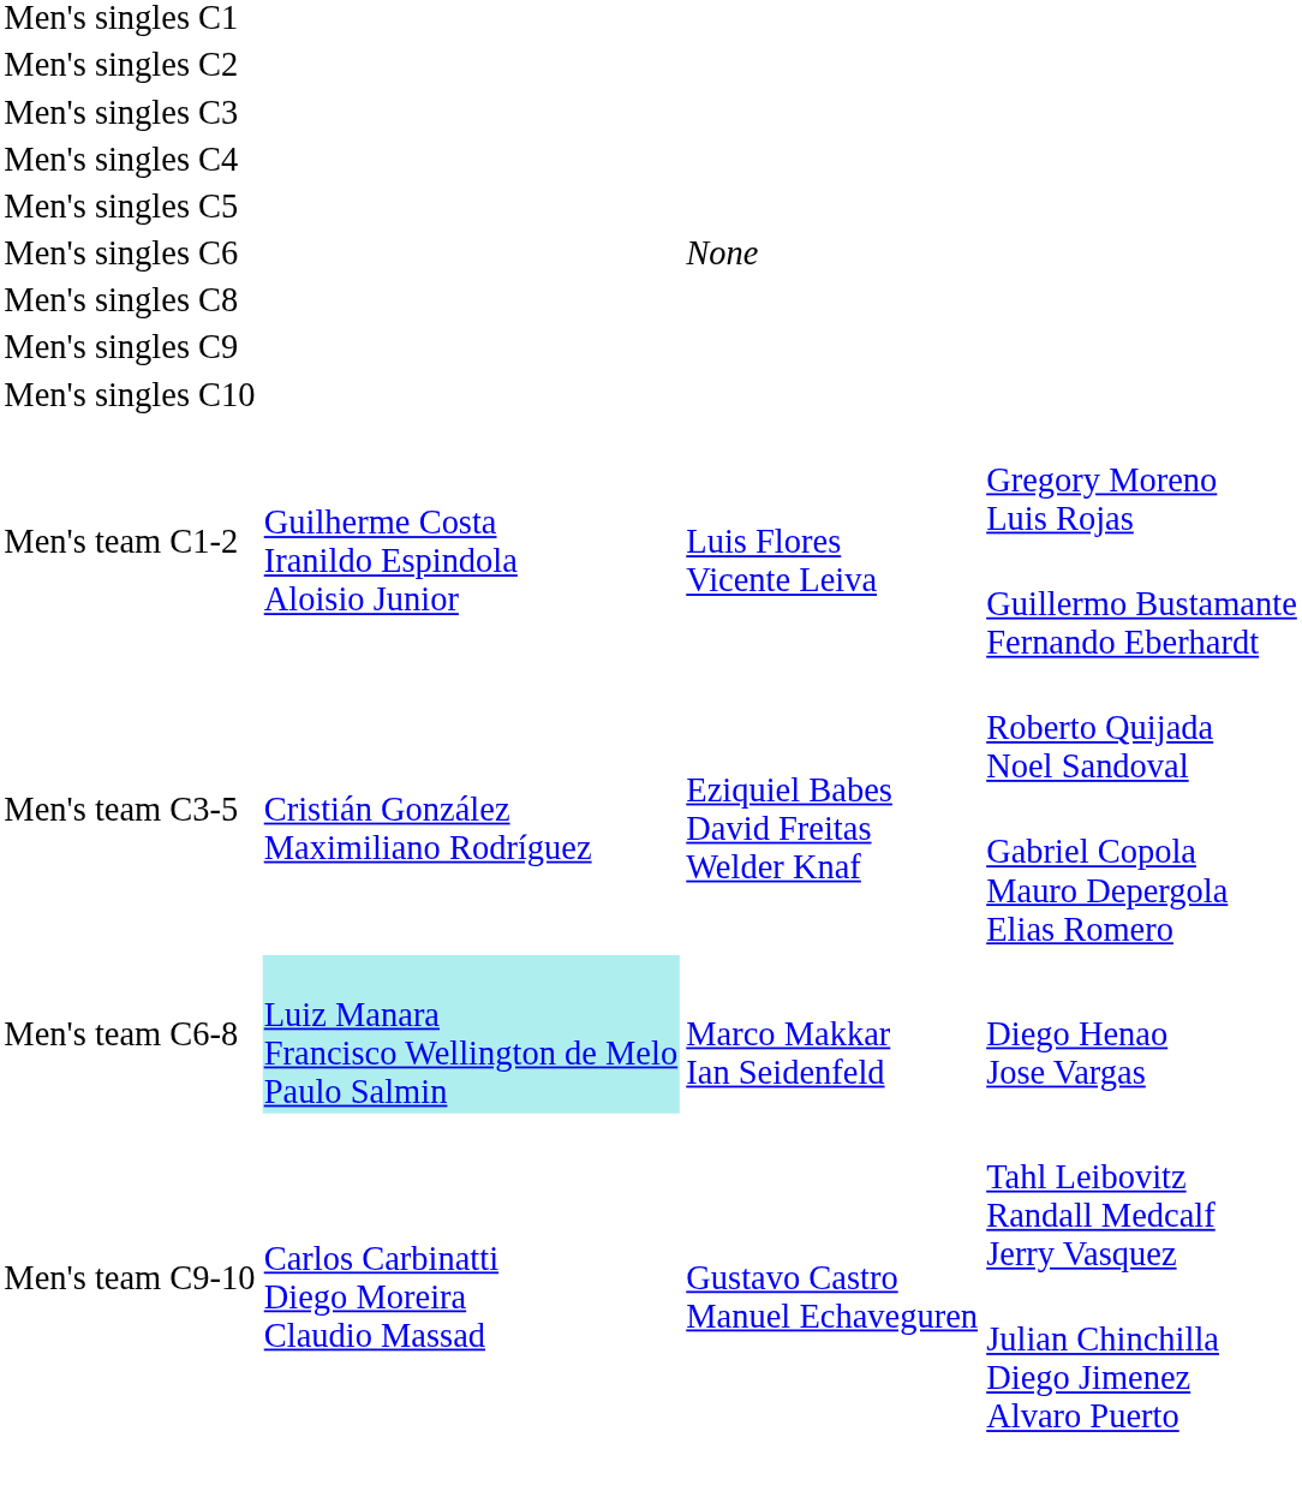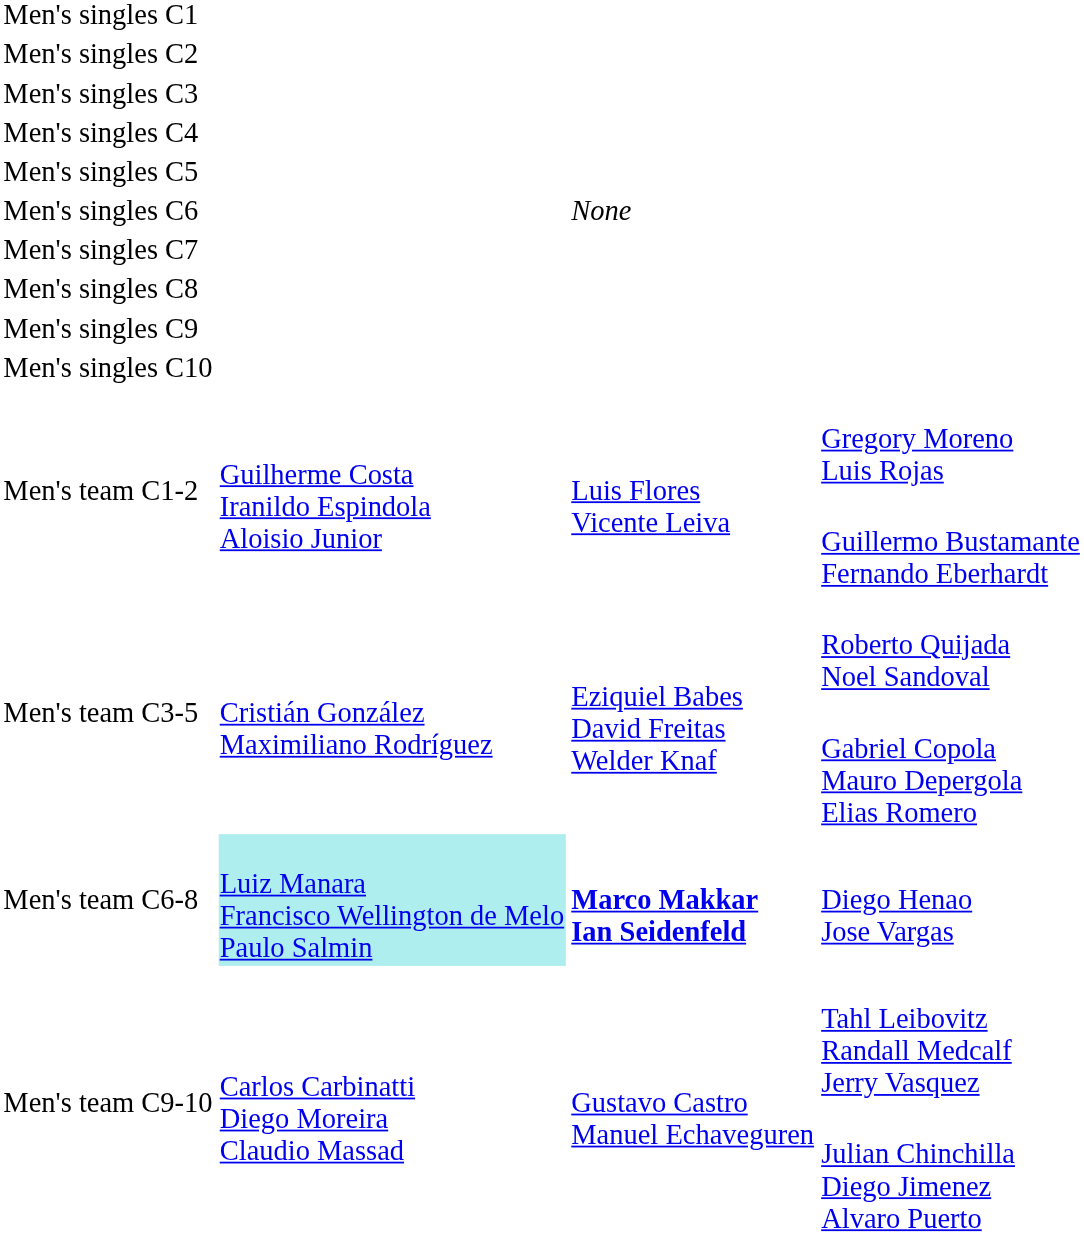+ row: Men's singles C7
Men's team C6-8 | column 3: normal -> bold
